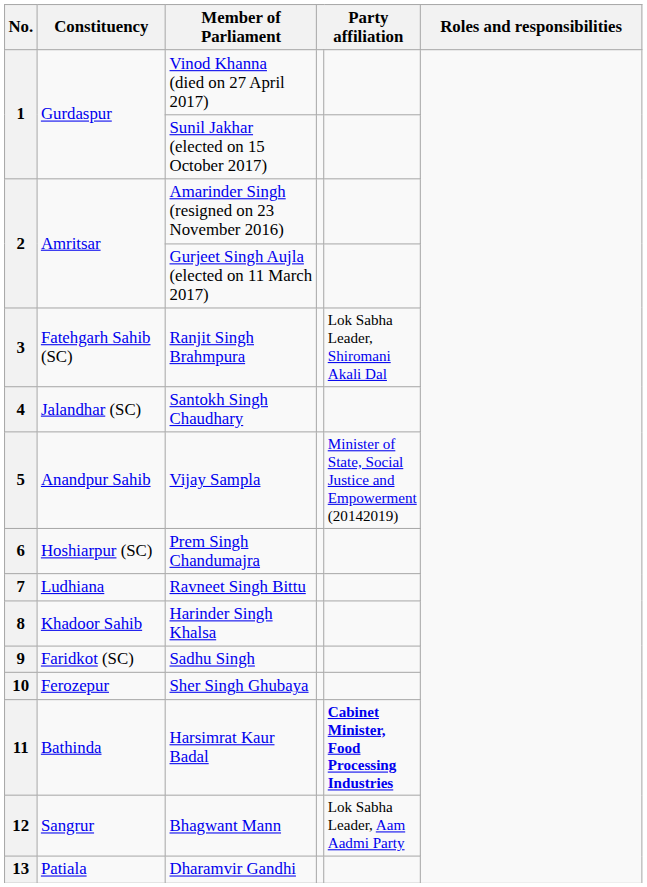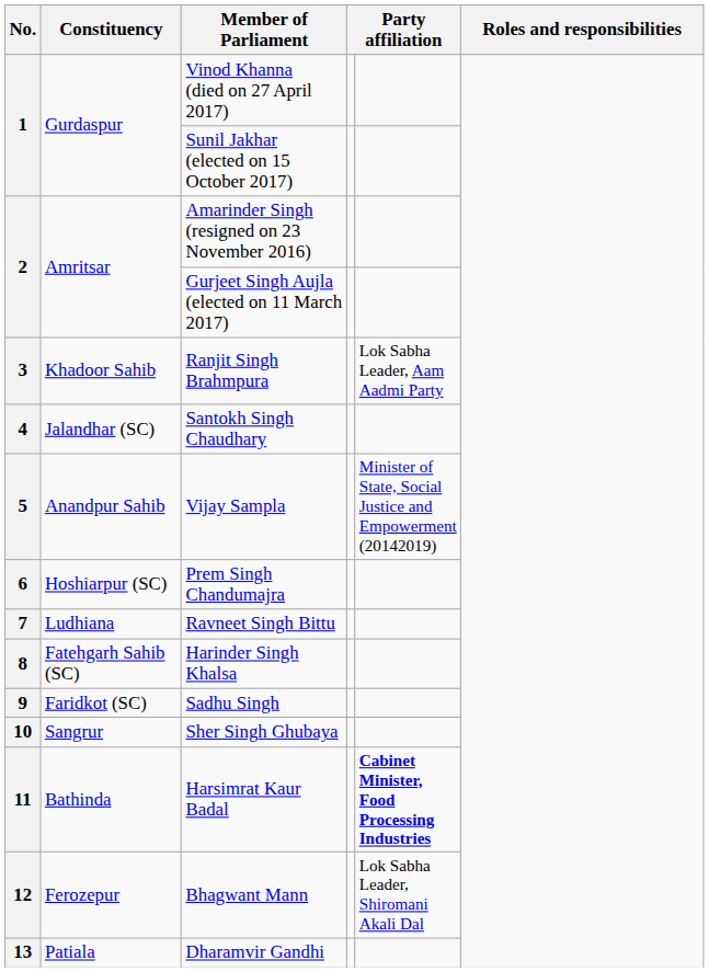Ranjit Singh Brahmpura | Constituency: Fatehgarh Sahib (SC) -> Khadoor Sahib
Ranjit Singh Brahmpura | column 5: Lok Sabha Leader, Shiromani Akali Dal -> Lok Sabha Leader, Aam Aadmi Party
Harinder Singh Khalsa | Constituency: Khadoor Sahib -> Fatehgarh Sahib (SC)
Sher Singh Ghubaya | Constituency: Ferozepur -> Sangrur
Bhagwant Mann | Constituency: Sangrur -> Ferozepur
Bhagwant Mann | column 5: Lok Sabha Leader, Aam Aadmi Party -> Lok Sabha Leader, Shiromani Akali Dal
